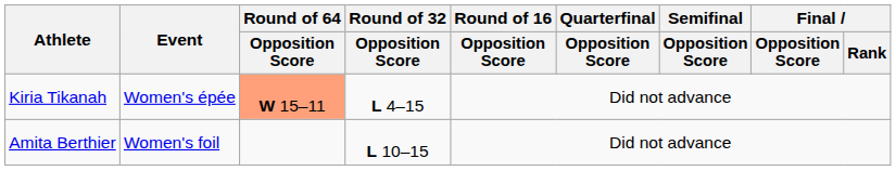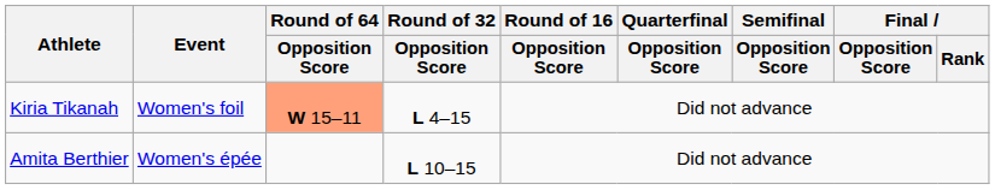Kiria Tikanah | Event: Women's épée -> Women's foil
Amita Berthier | Event: Women's foil -> Women's épée
